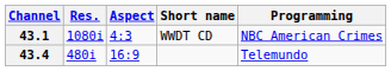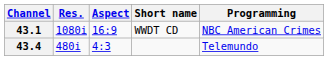43.1 | Aspect: 4:3 -> 16:9
43.4 | Aspect: 16:9 -> 4:3
